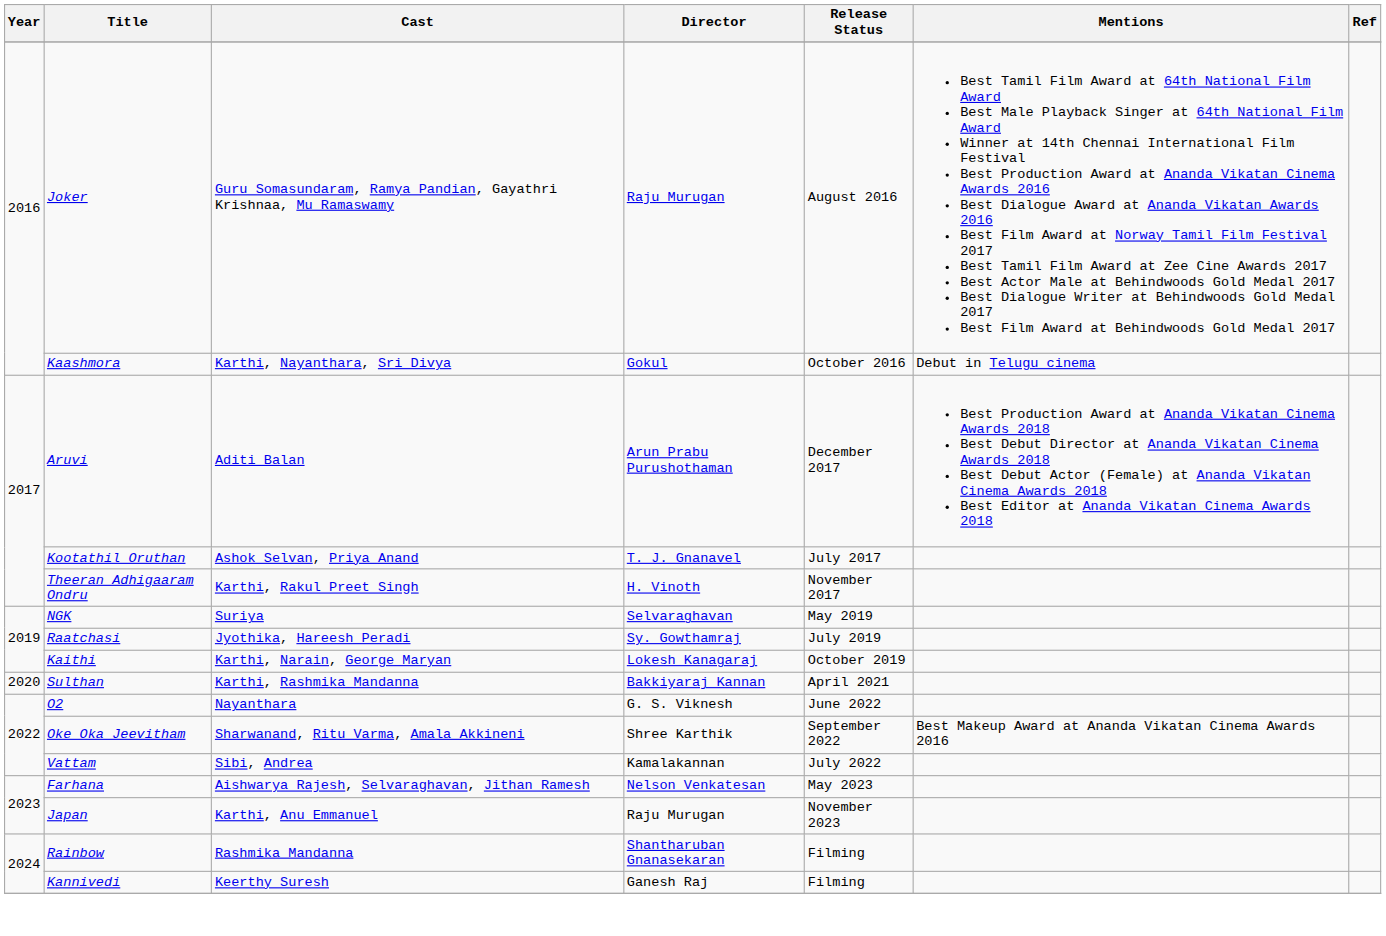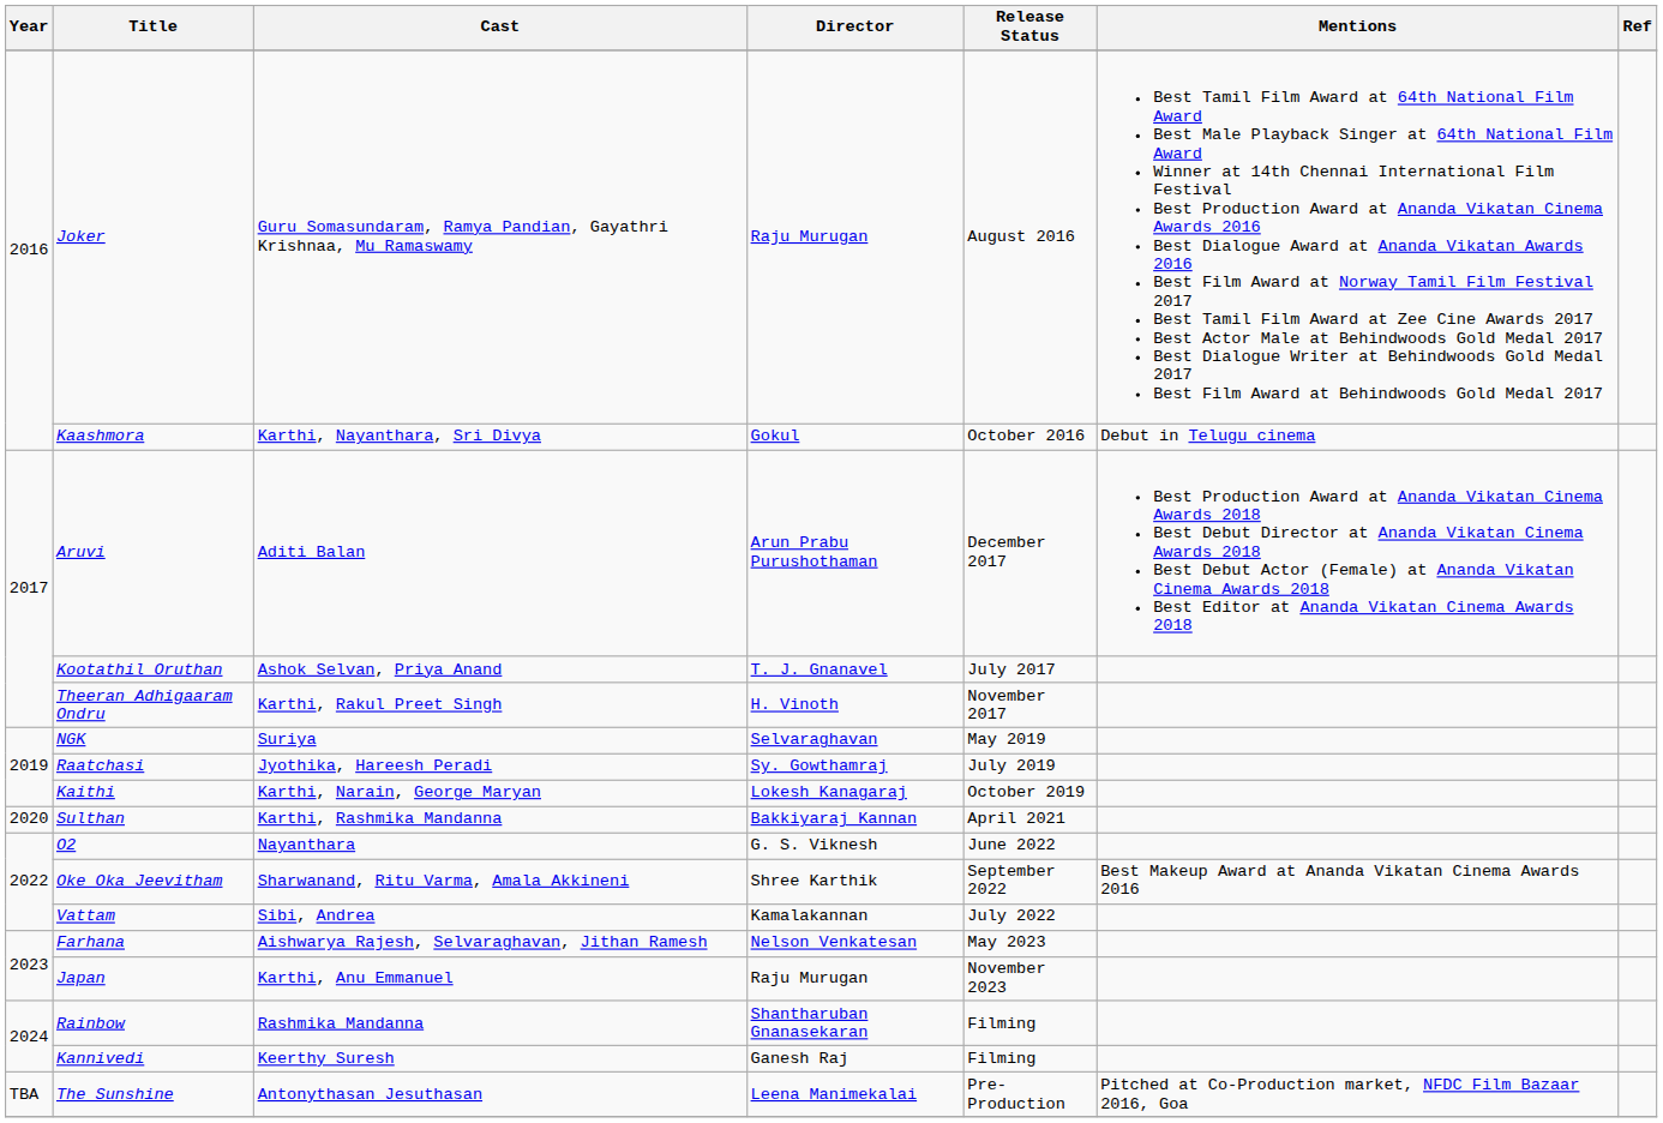+ row: TBA | The Sunshine | Antonythasan Jesuthasan | Leena Manimekalai | Pre-Production | Pitched at Co-Production market, NFDC Film Bazaar 2016, Goa
